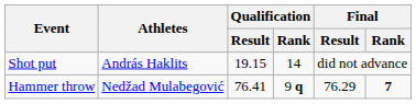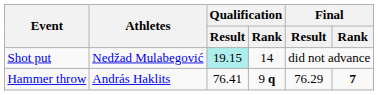Shot put | Athletes: András Haklits -> Nedžad Mulabegović
Shot put | Qualification / Result: no background -> paleturquoise background
Hammer throw | Athletes: Nedžad Mulabegović -> András Haklits
